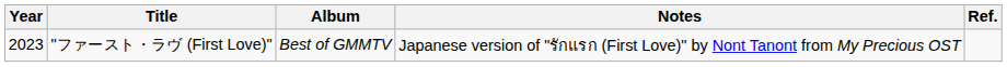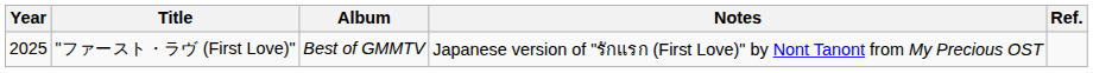"ファースト・ラヴ (First Love)" | Year: 2023 -> 2025
